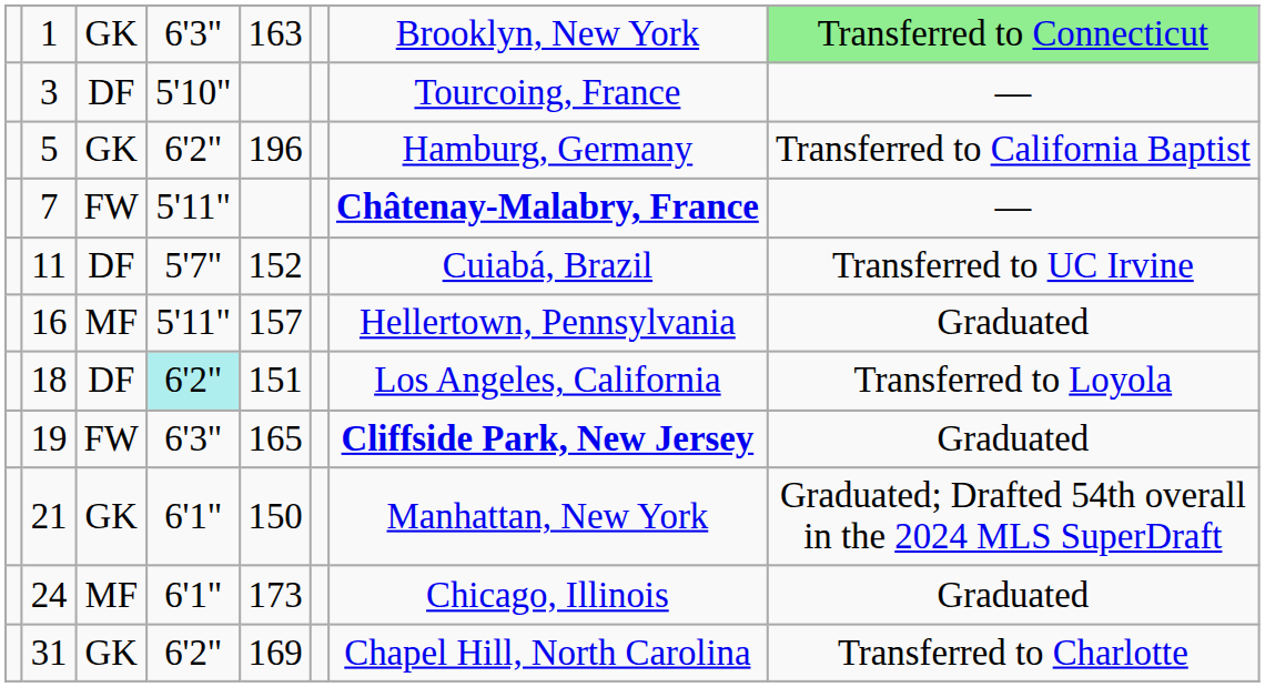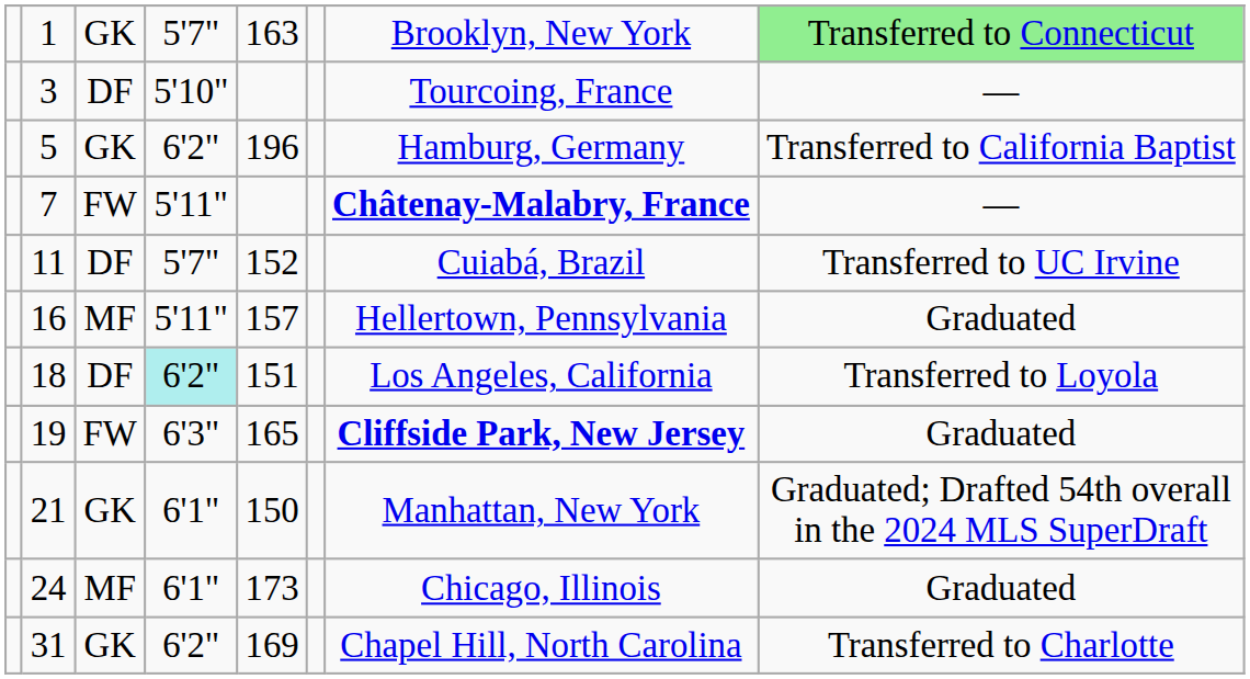1 | column 4: 6'3" -> 5'7"
